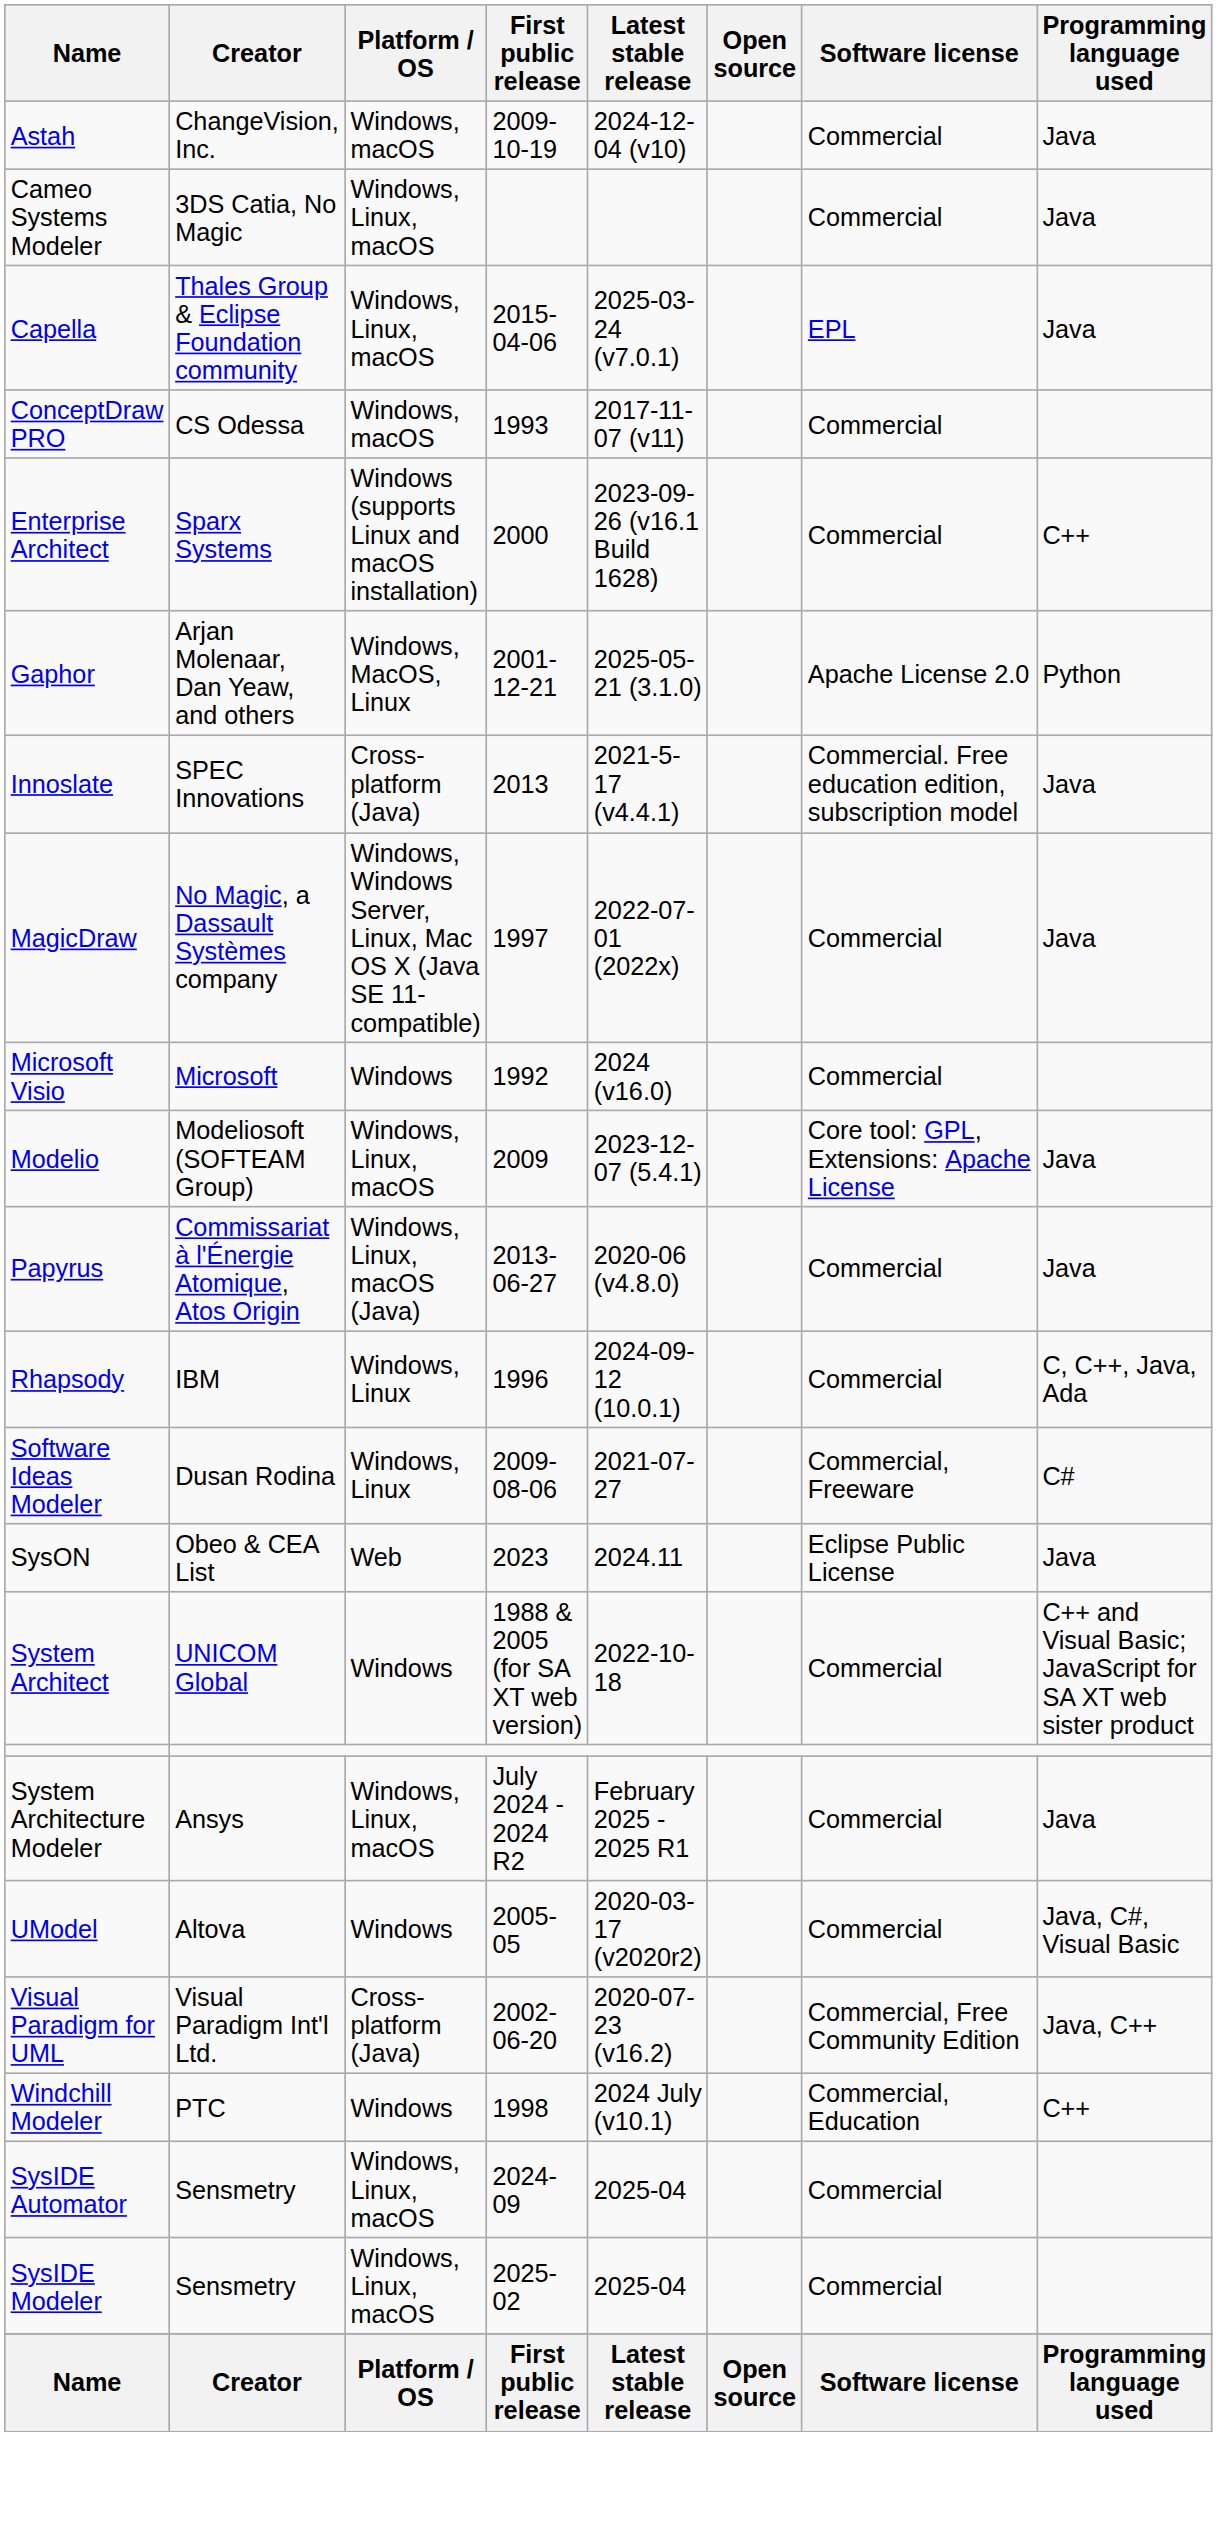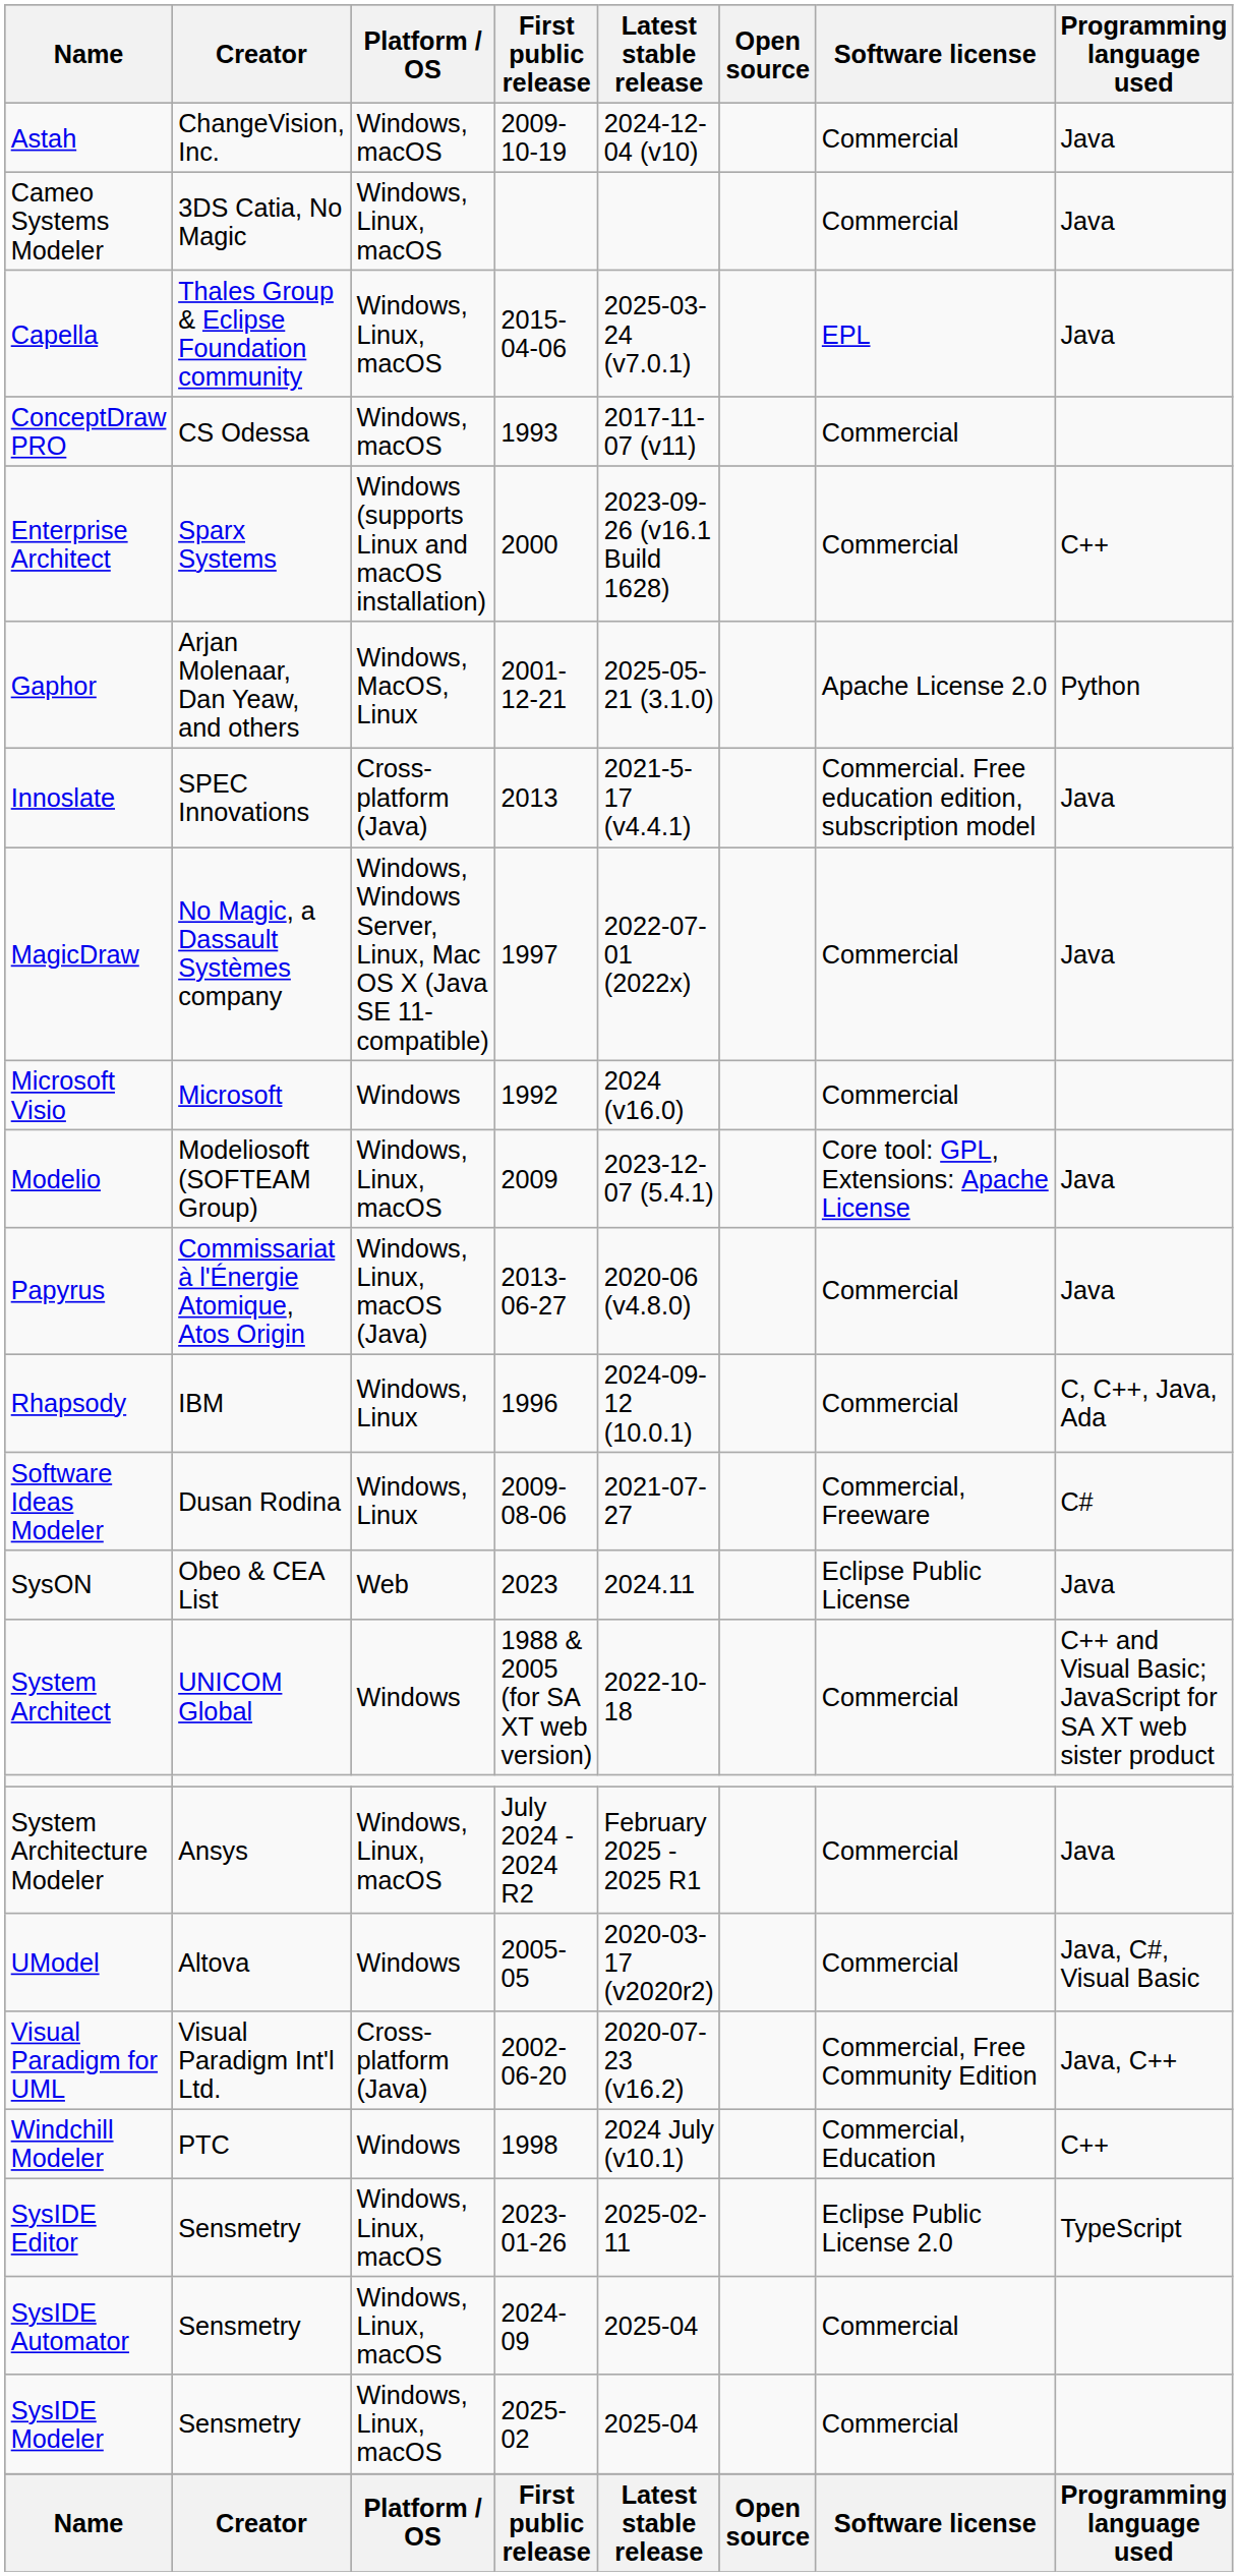+ row: SysIDE Editor | Sensmetry | Windows, Linux, macOS | 2023-01-26 | 2025-02-11 | Eclipse Public License 2.0 | TypeScript
